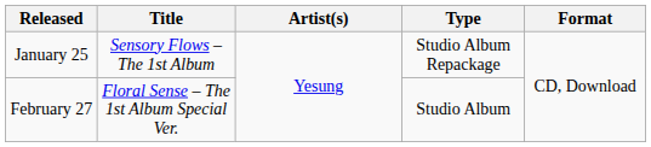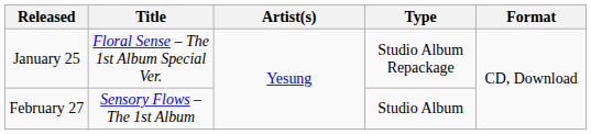January 25 | Title: Sensory Flows – The 1st Album -> Floral Sense – The 1st Album Special Ver.
February 27 | Title: Floral Sense – The 1st Album Special Ver. -> Sensory Flows – The 1st Album
